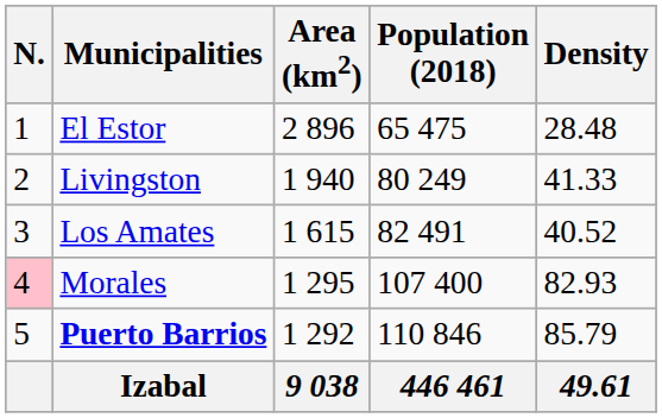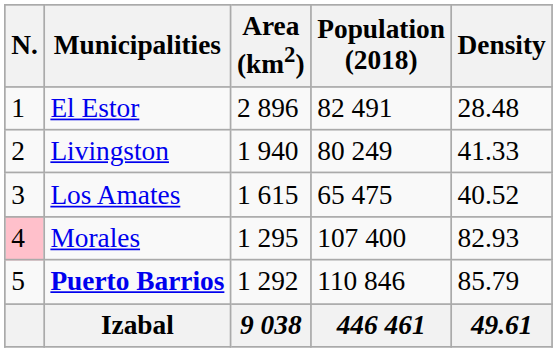El Estor | Population (2018): 65 475 -> 82 491
Los Amates | Population (2018): 82 491 -> 65 475
